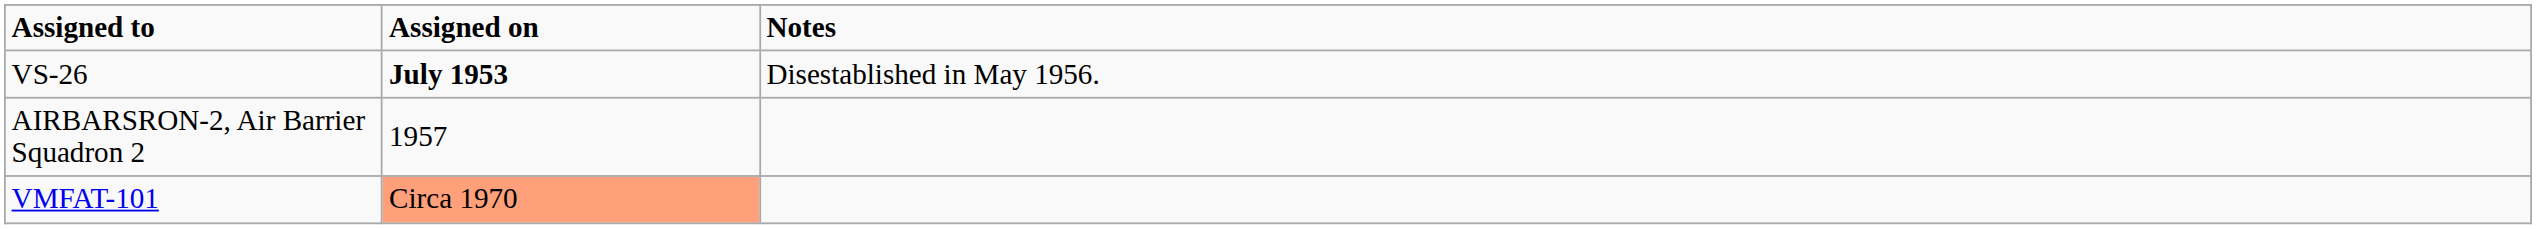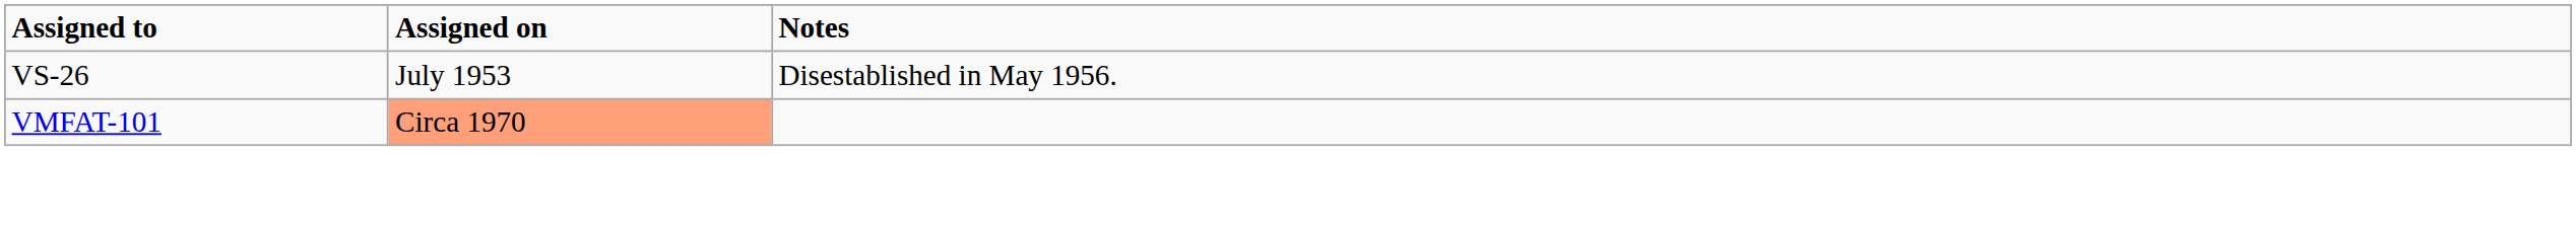VS-26 | Assigned on: bold -> normal
- row: AIRBARSRON-2, Air Barrier Squadron 2 | 1957
